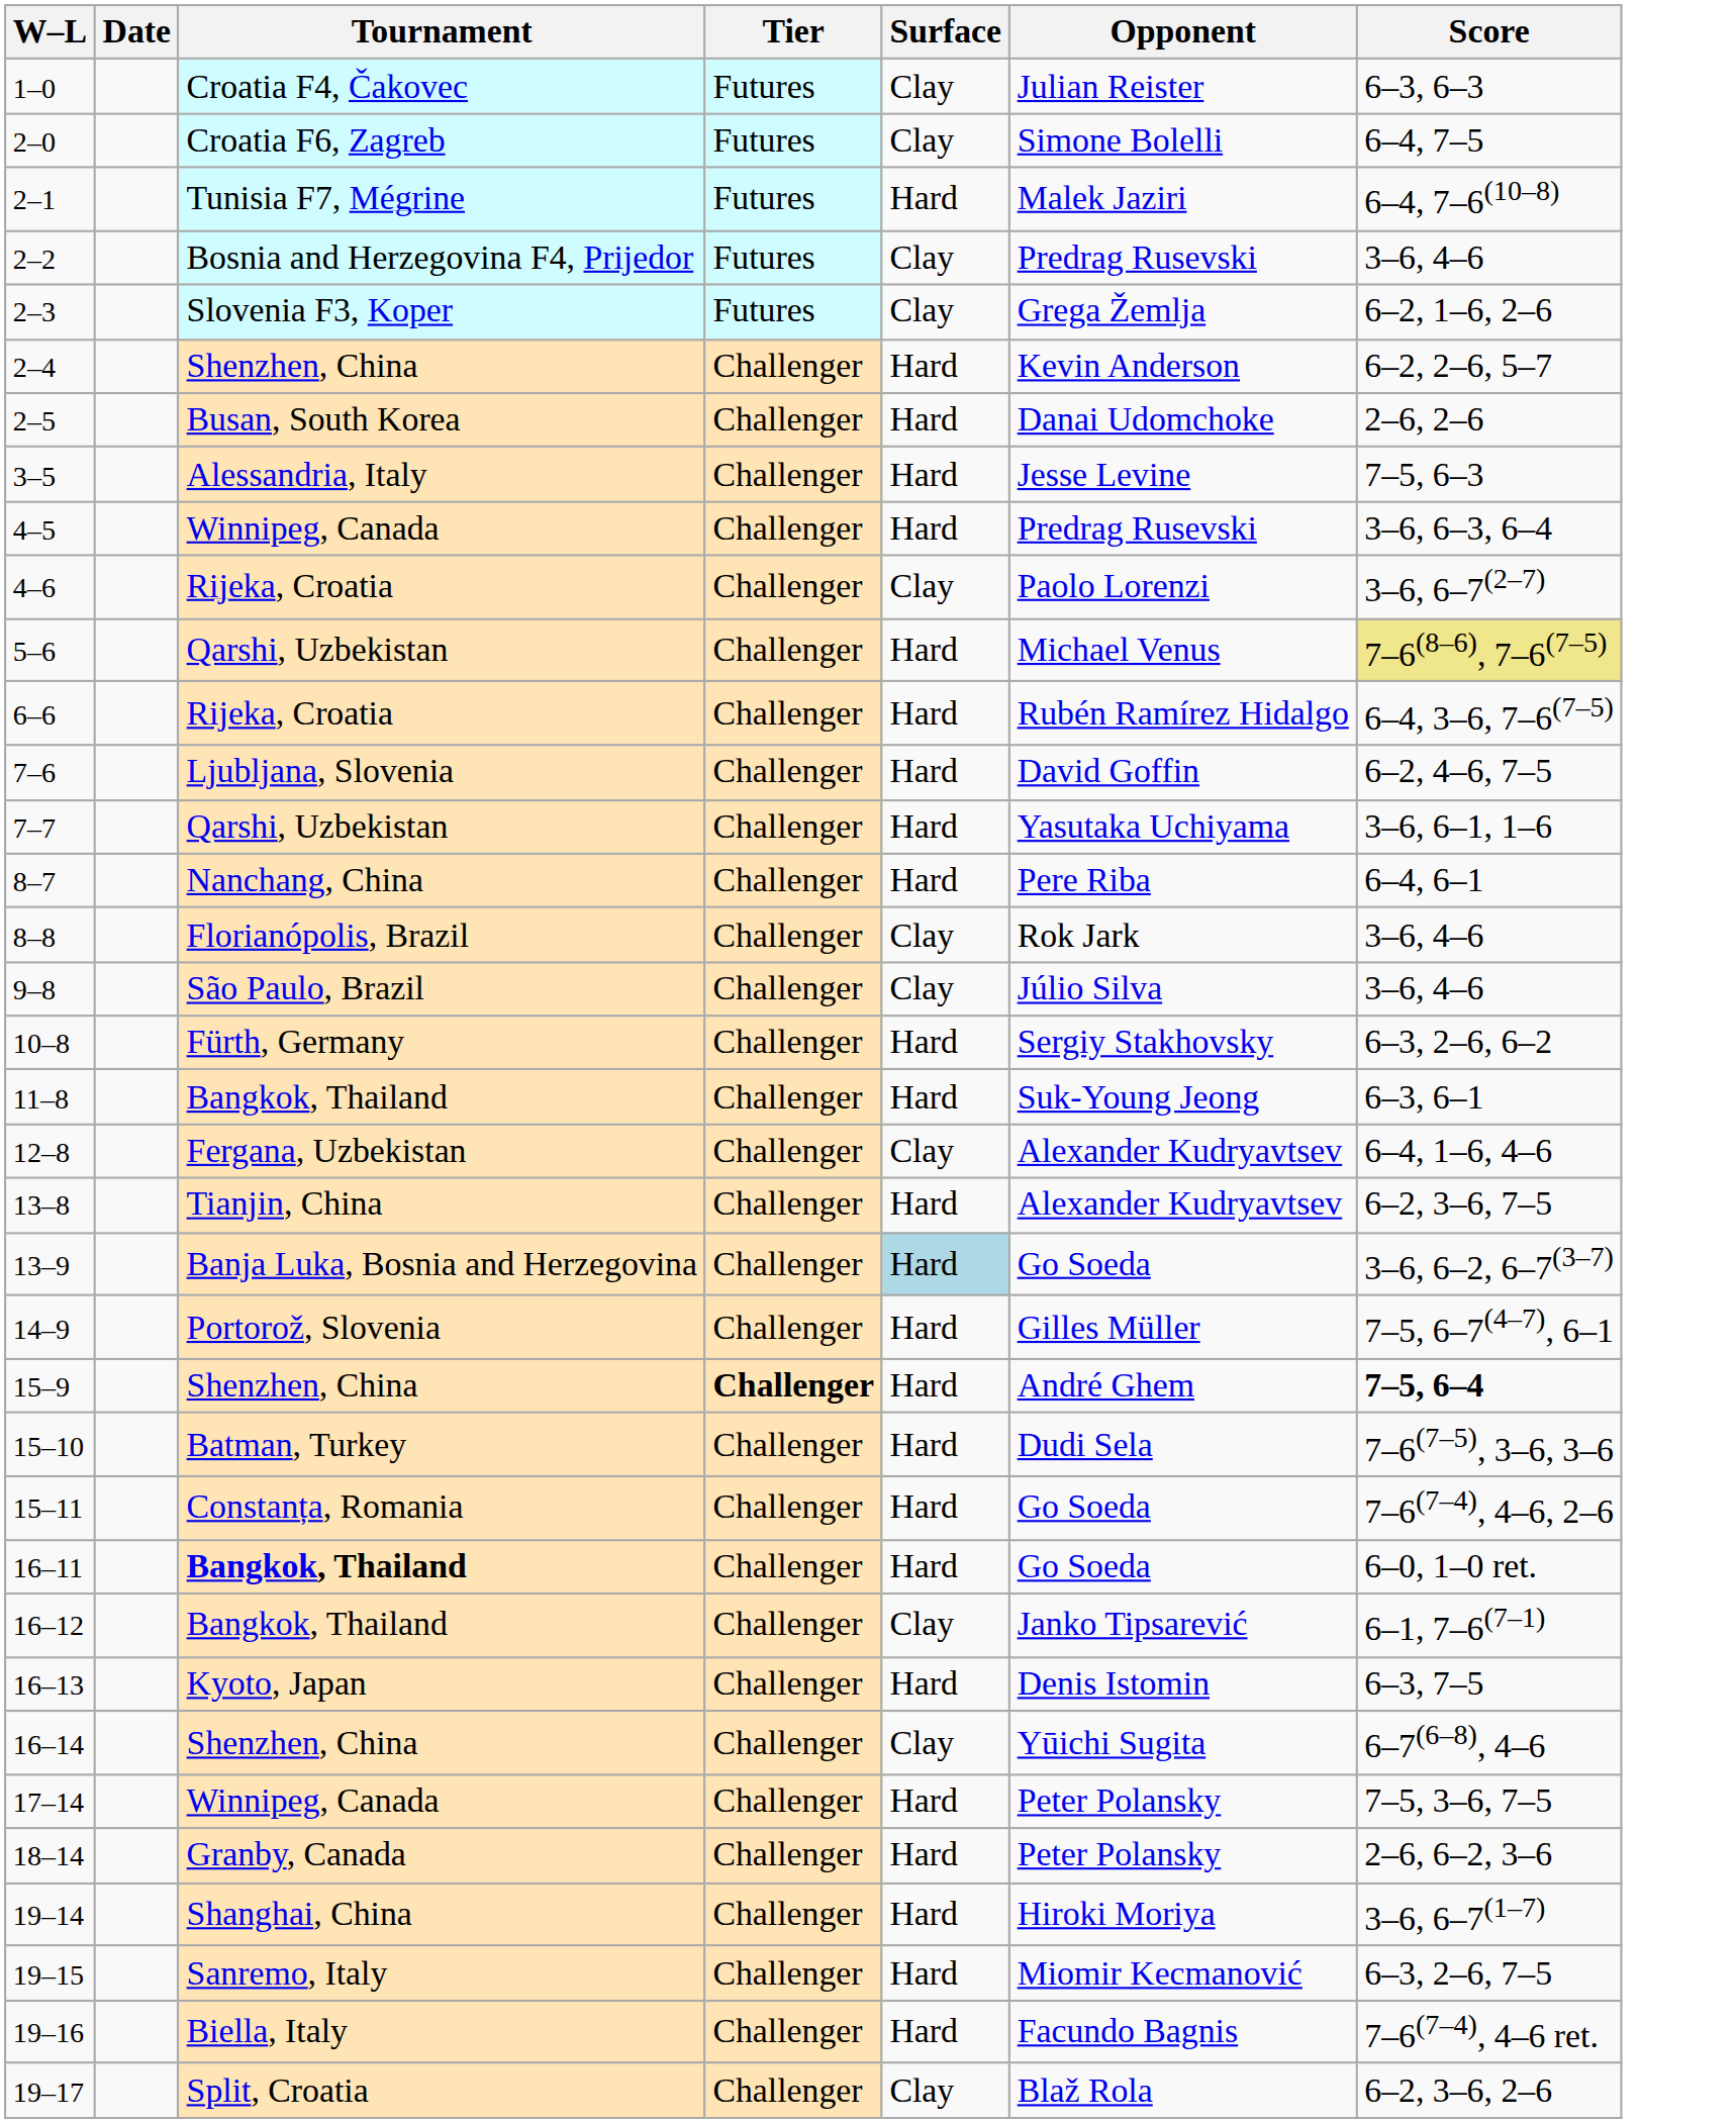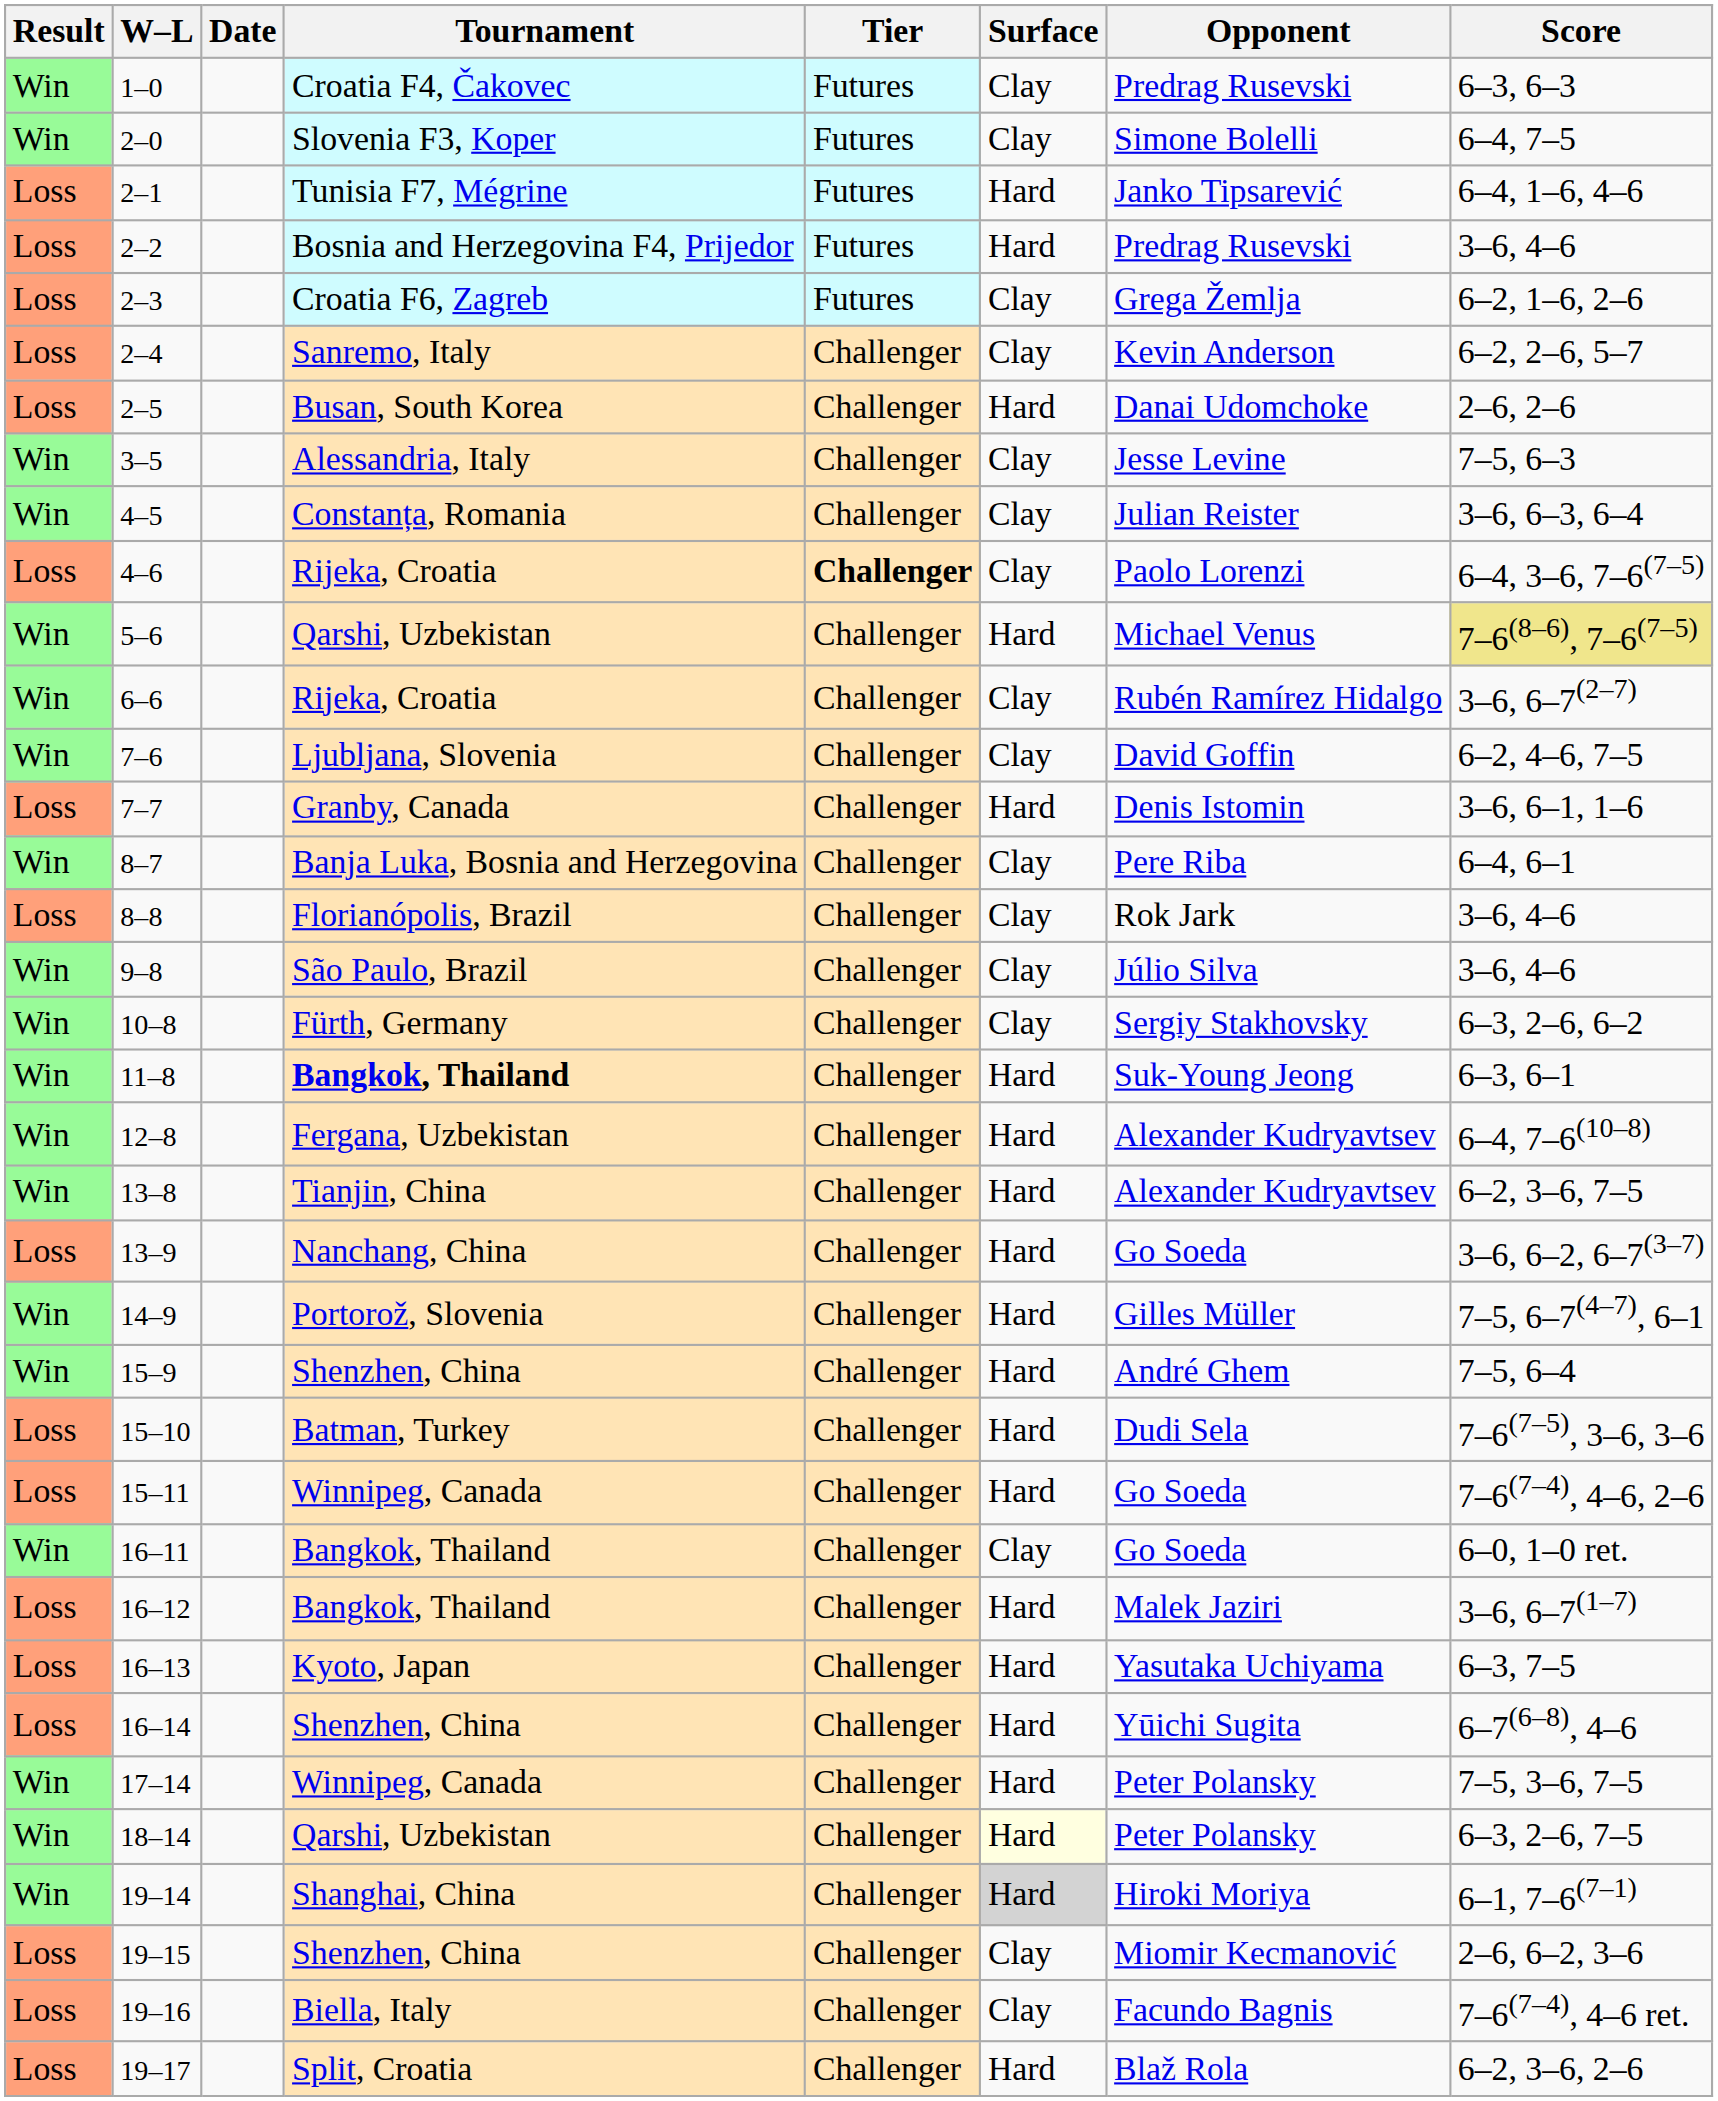+ column: Result | Win | Win | Loss | Loss | Loss | Loss | Loss | Win | Win | Loss | Win | Win | Win | Loss | Win | Loss | Win | Win | Win | Win | Win | Loss | Win | Win | Loss | Loss | Win | Loss | Loss | Loss | Win | Win | Win | Loss | Loss | Loss
1–0 | Opponent: Julian Reister -> Predrag Rusevski
2–0 | Tournament: Croatia F6, Zagreb -> Slovenia F3, Koper
2–1 | Opponent: Malek Jaziri -> Janko Tipsarević
2–1 | Score: 6–4, 7–6(10–8) -> 6–4, 1–6, 4–6
2–2 | Surface: Clay -> Hard
2–3 | Tournament: Slovenia F3, Koper -> Croatia F6, Zagreb
2–4 | Tournament: Shenzhen, China -> Sanremo, Italy
2–4 | Surface: Hard -> Clay
3–5 | Surface: Hard -> Clay
4–5 | Tournament: Winnipeg, Canada -> Constanța, Romania
4–5 | Surface: Hard -> Clay
4–5 | Opponent: Predrag Rusevski -> Julian Reister
4–6 | Tier: normal -> bold
4–6 | Score: 3–6, 6–7(2–7) -> 6–4, 3–6, 7–6(7–5)
6–6 | Surface: Hard -> Clay
6–6 | Score: 6–4, 3–6, 7–6(7–5) -> 3–6, 6–7(2–7)
7–6 | Surface: Hard -> Clay
7–7 | Tournament: Qarshi, Uzbekistan -> Granby, Canada
7–7 | Opponent: Yasutaka Uchiyama -> Denis Istomin
8–7 | Tournament: Nanchang, China -> Banja Luka, Bosnia and Herzegovina
8–7 | Surface: Hard -> Clay
10–8 | Surface: Hard -> Clay
11–8 | Tournament: normal -> bold
12–8 | Surface: Clay -> Hard
12–8 | Score: 6–4, 1–6, 4–6 -> 6–4, 7–6(10–8)
13–9 | Tournament: Banja Luka, Bosnia and Herzegovina -> Nanchang, China
13–9 | Surface: lightblue background -> no background
15–9 | Tier: bold -> normal
15–9 | Score: bold -> normal
15–11 | Tournament: Constanța, Romania -> Winnipeg, Canada
16–11 | Tournament: bold -> normal
16–11 | Surface: Hard -> Clay
16–12 | Surface: Clay -> Hard
16–12 | Opponent: Janko Tipsarević -> Malek Jaziri
16–12 | Score: 6–1, 7–6(7–1) -> 3–6, 6–7(1–7)
16–13 | Opponent: Denis Istomin -> Yasutaka Uchiyama
16–14 | Surface: Clay -> Hard
18–14 | Tournament: Granby, Canada -> Qarshi, Uzbekistan
18–14 | Surface: no background -> lightyellow background
18–14 | Score: 2–6, 6–2, 3–6 -> 6–3, 2–6, 7–5
19–14 | Surface: no background -> lightgrey background
19–14 | Score: 3–6, 6–7(1–7) -> 6–1, 7–6(7–1)
19–15 | Tournament: Sanremo, Italy -> Shenzhen, China
19–15 | Surface: Hard -> Clay
19–15 | Score: 6–3, 2–6, 7–5 -> 2–6, 6–2, 3–6
19–16 | Surface: Hard -> Clay
19–17 | Surface: Clay -> Hard
